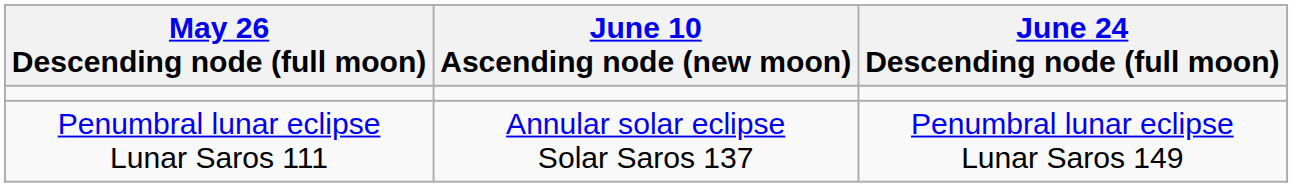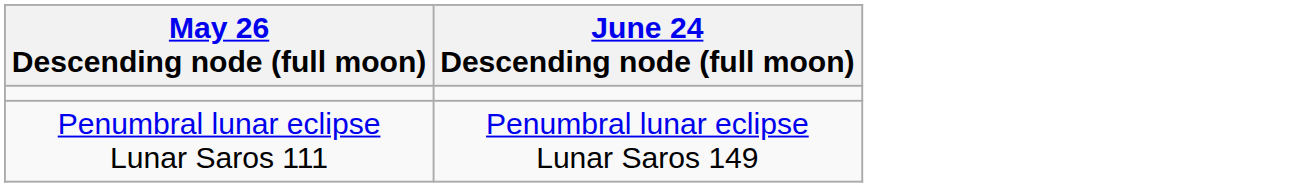- column: June 10 Ascending node (new moon) | Annular solar eclipse Solar Saros 137
